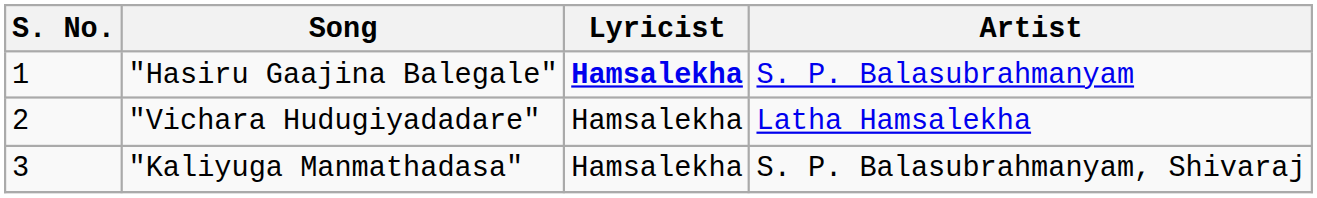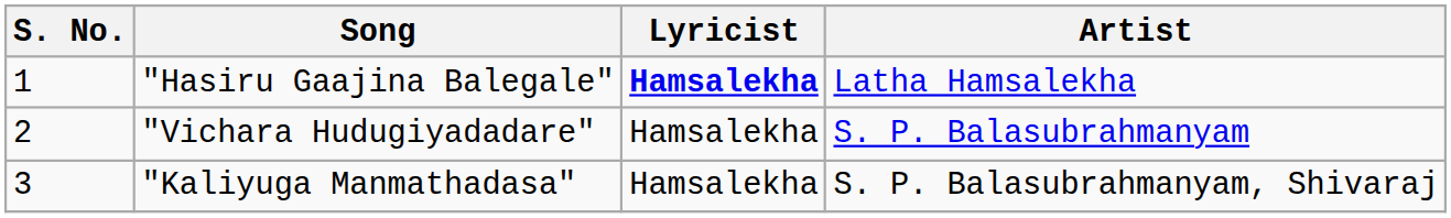"Hasiru Gaajina Balegale" | Artist: S. P. Balasubrahmanyam -> Latha Hamsalekha
"Vichara Hudugiyadadare" | Artist: Latha Hamsalekha -> S. P. Balasubrahmanyam
